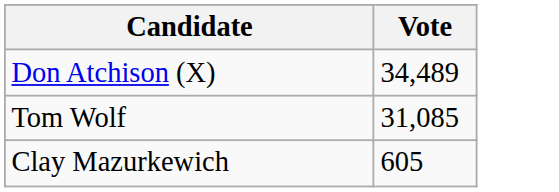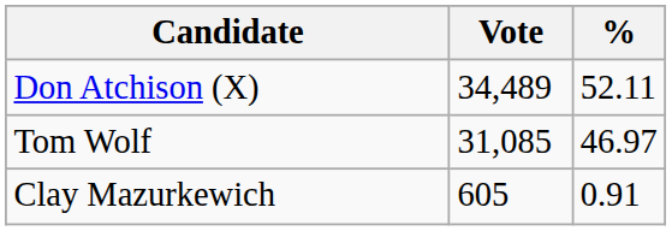+ column: % | 52.11 | 46.97 | 0.91
